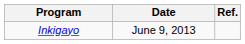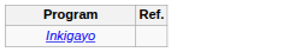- column: Date | June 9, 2013
